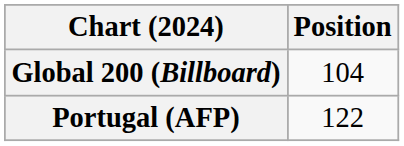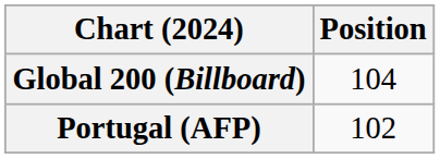Portugal (AFP) | Position: 122 -> 102
